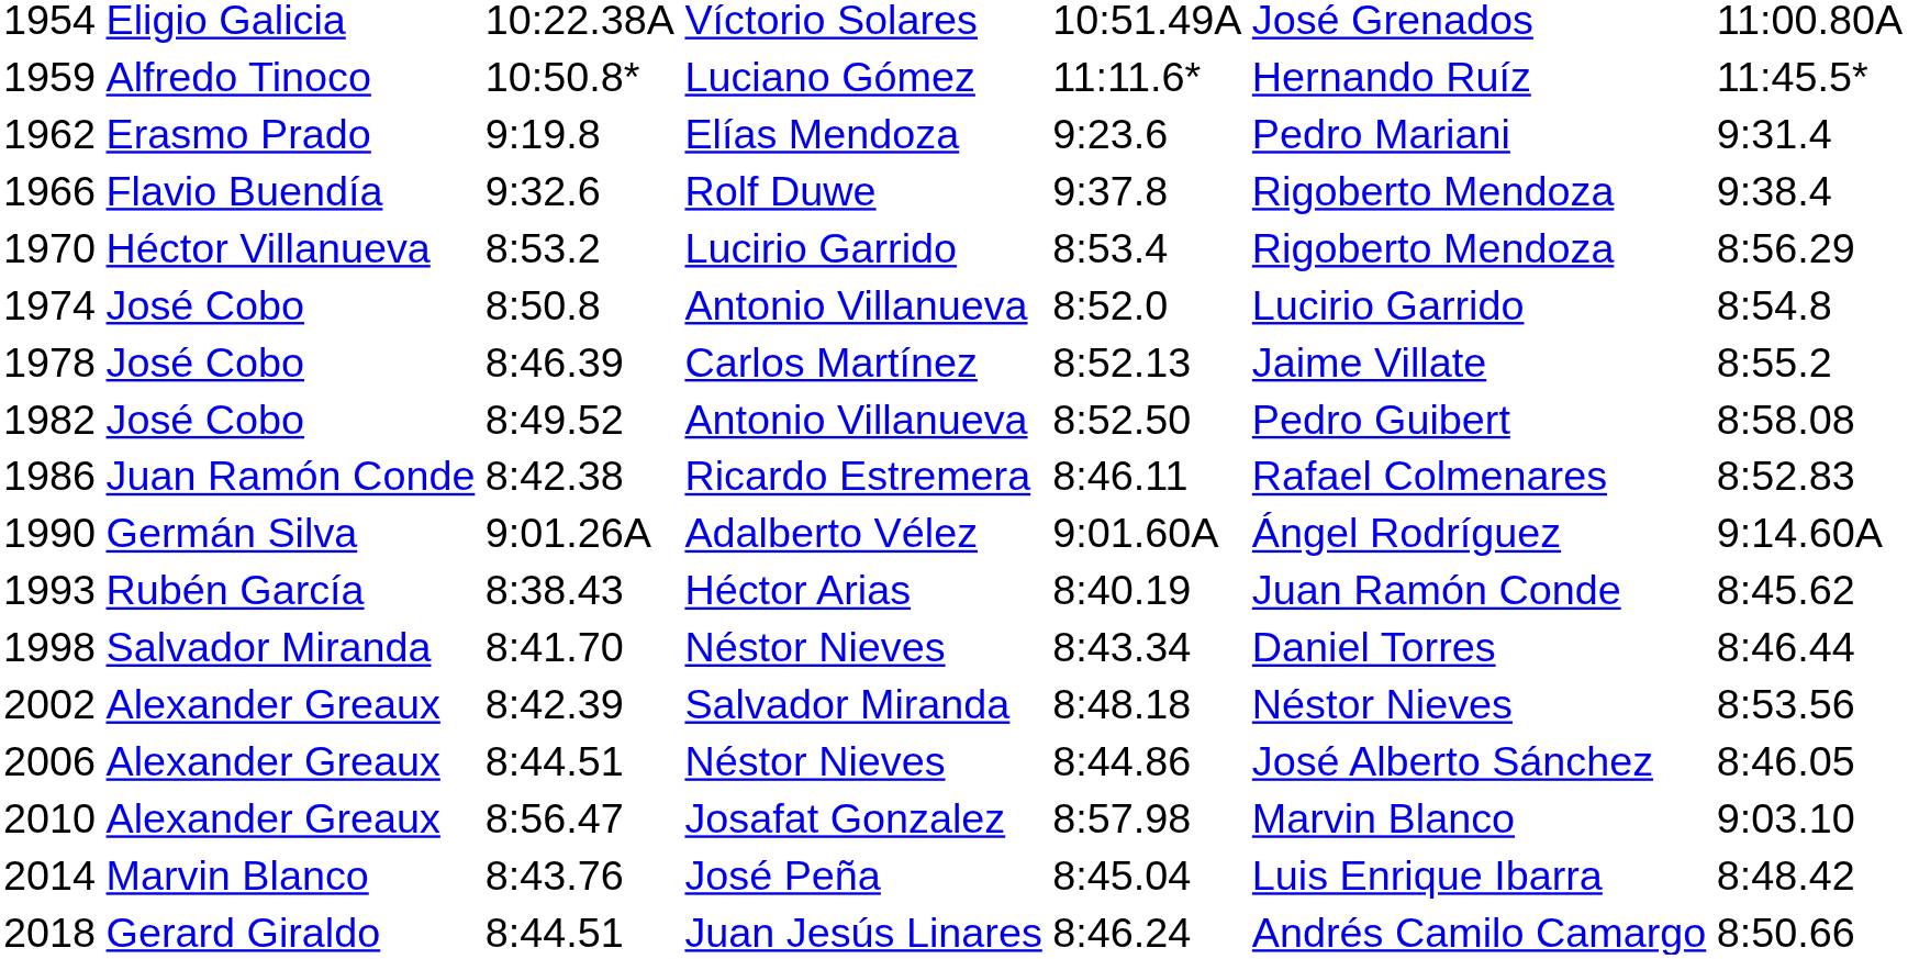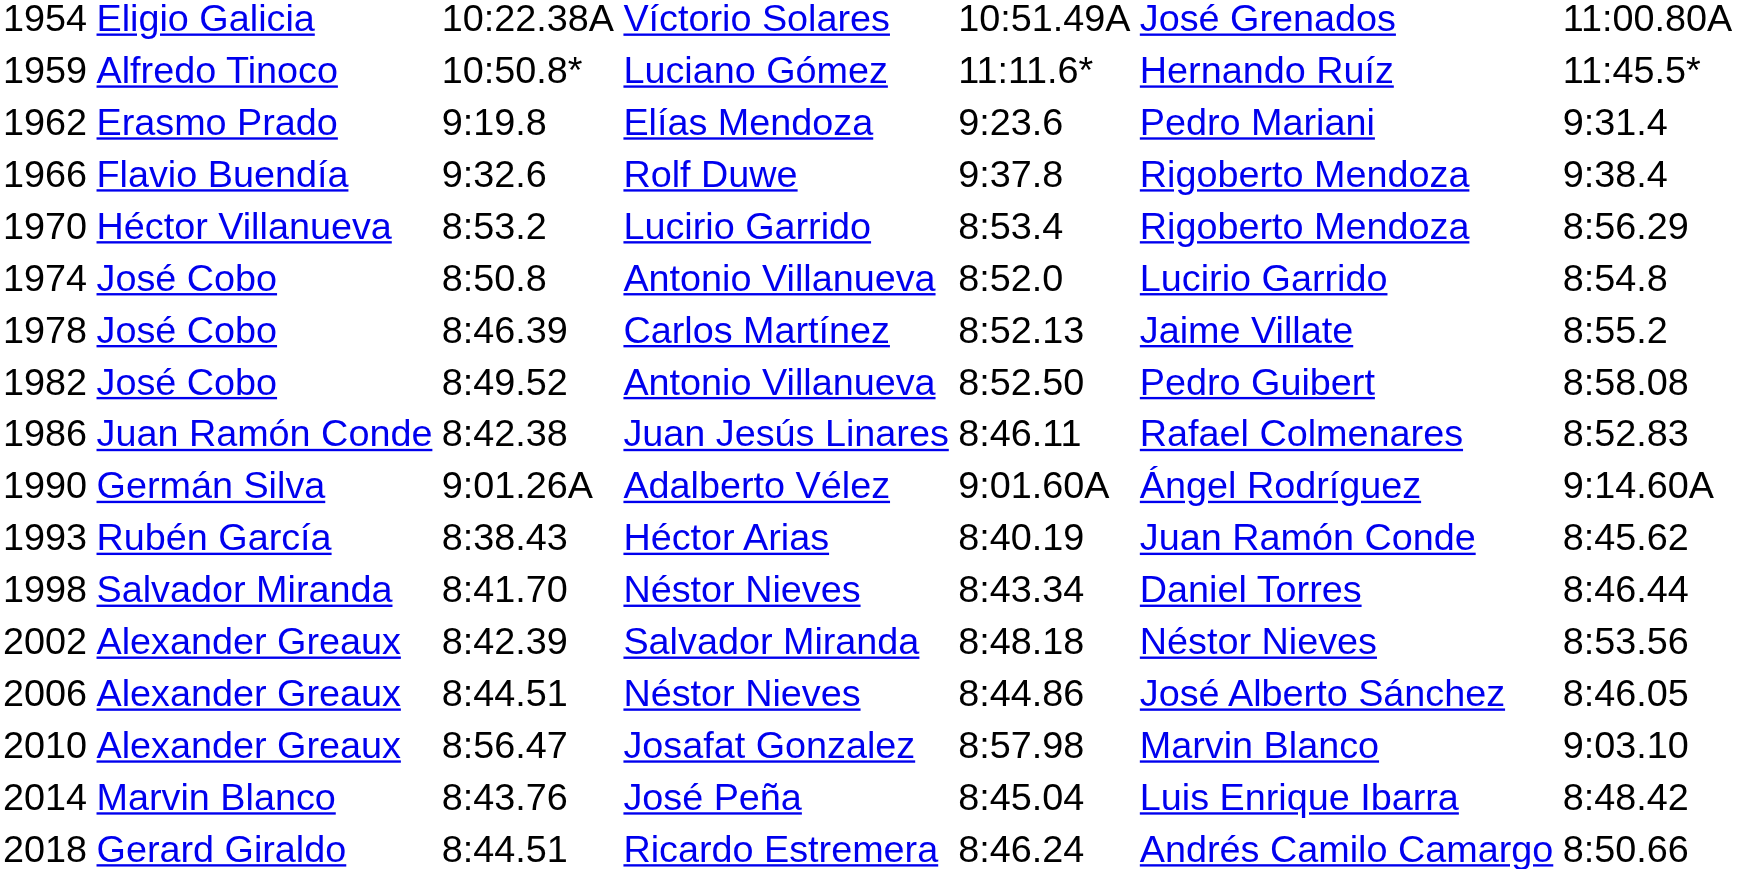1986 | column 4: Ricardo Estremera -> Juan Jesús Linares
2018 | column 4: Juan Jesús Linares -> Ricardo Estremera
